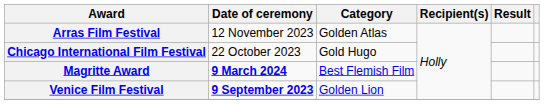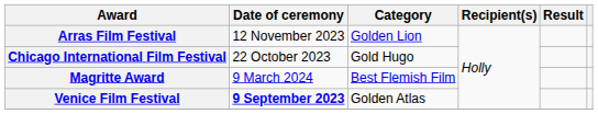Arras Film Festival | Category: Golden Atlas -> Golden Lion
Magritte Award | Date of ceremony: bold -> normal
Venice Film Festival | Category: Golden Lion -> Golden Atlas
